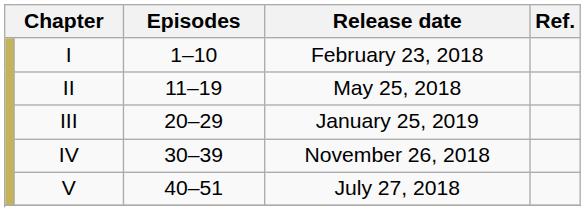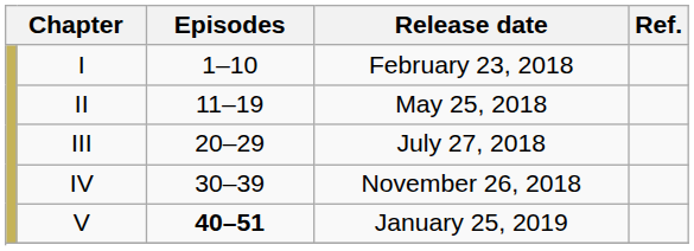III | Release date: January 25, 2019 -> July 27, 2018
V | Episodes: normal -> bold
V | Release date: July 27, 2018 -> January 25, 2019
